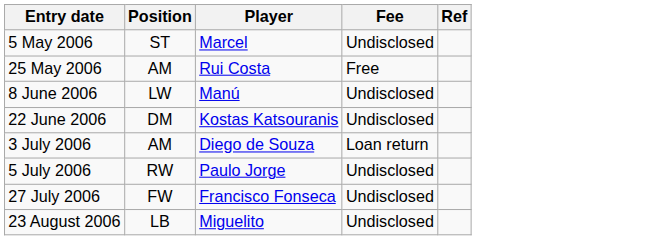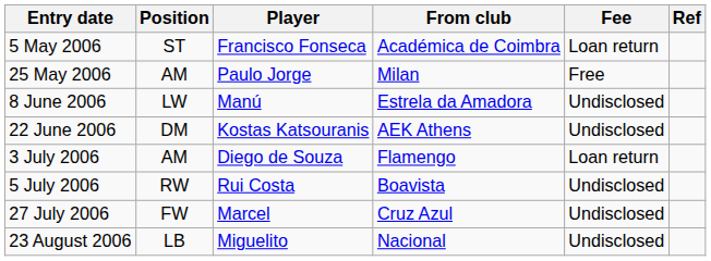+ column: From club | Académica de Coimbra | Milan | Estrela da Amadora | AEK Athens | Flamengo | Boavista | Cruz Azul | Nacional
5 May 2006 | Player: Marcel -> Francisco Fonseca
5 May 2006 | Fee: Undisclosed -> Loan return
25 May 2006 | Player: Rui Costa -> Paulo Jorge
5 July 2006 | Player: Paulo Jorge -> Rui Costa
27 July 2006 | Player: Francisco Fonseca -> Marcel
